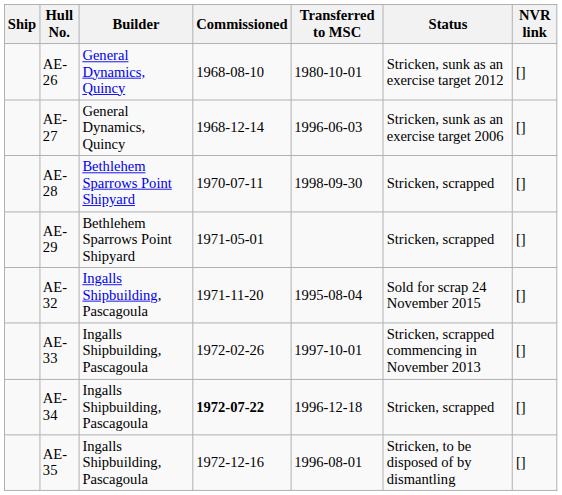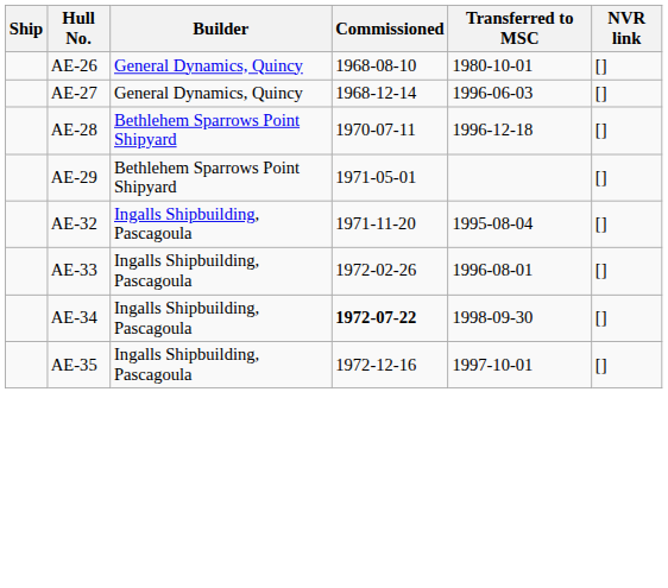- column: Status | Stricken, sunk as an exercise target 2012 | Stricken, sunk as an exercise target 2006 | Stricken, scrapped | Stricken, scrapped | Sold for scrap 24 November 2015 | Stricken, scrapped commencing in November 2013 | Stricken, scrapped | Stricken, to be disposed of by dismantling
AE-28 | Transferred to MSC: 1998-09-30 -> 1996-12-18
AE-33 | Transferred to MSC: 1997-10-01 -> 1996-08-01
AE-34 | Transferred to MSC: 1996-12-18 -> 1998-09-30
AE-35 | Transferred to MSC: 1996-08-01 -> 1997-10-01
